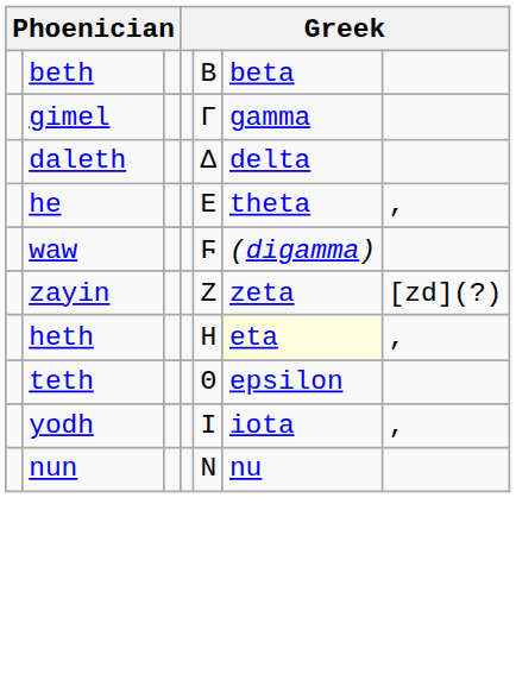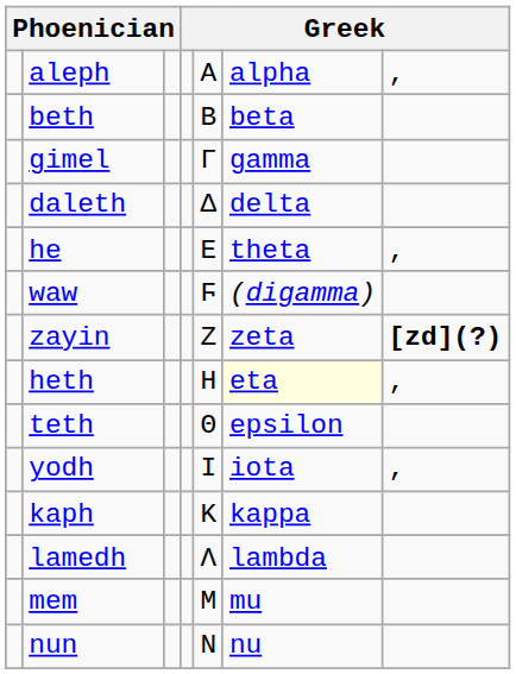+ row: aleph | Α | alpha | ,
zayin | column 7: normal -> bold
+ row: kaph | Κ | kappa
+ row: lamedh | Λ | lambda
+ row: mem | Μ | mu
